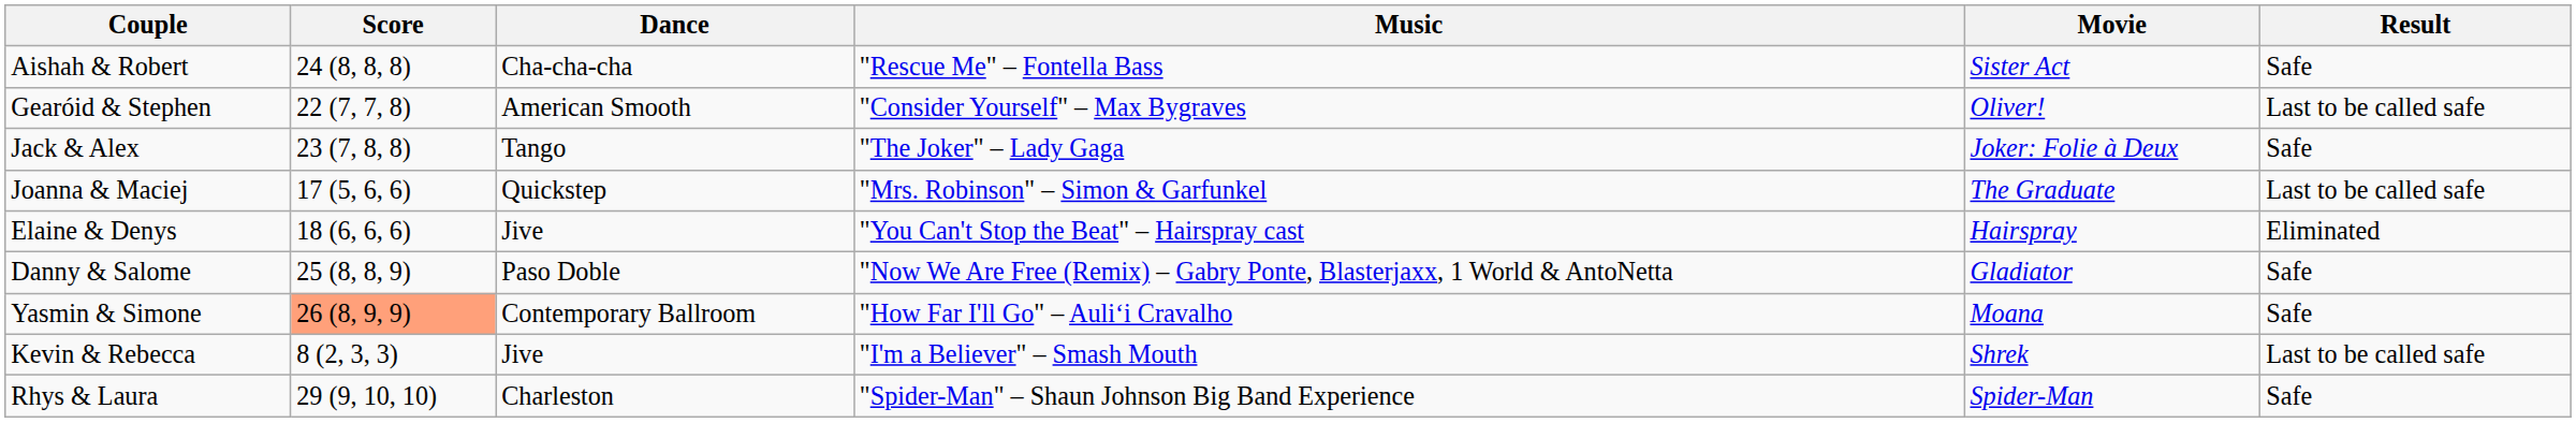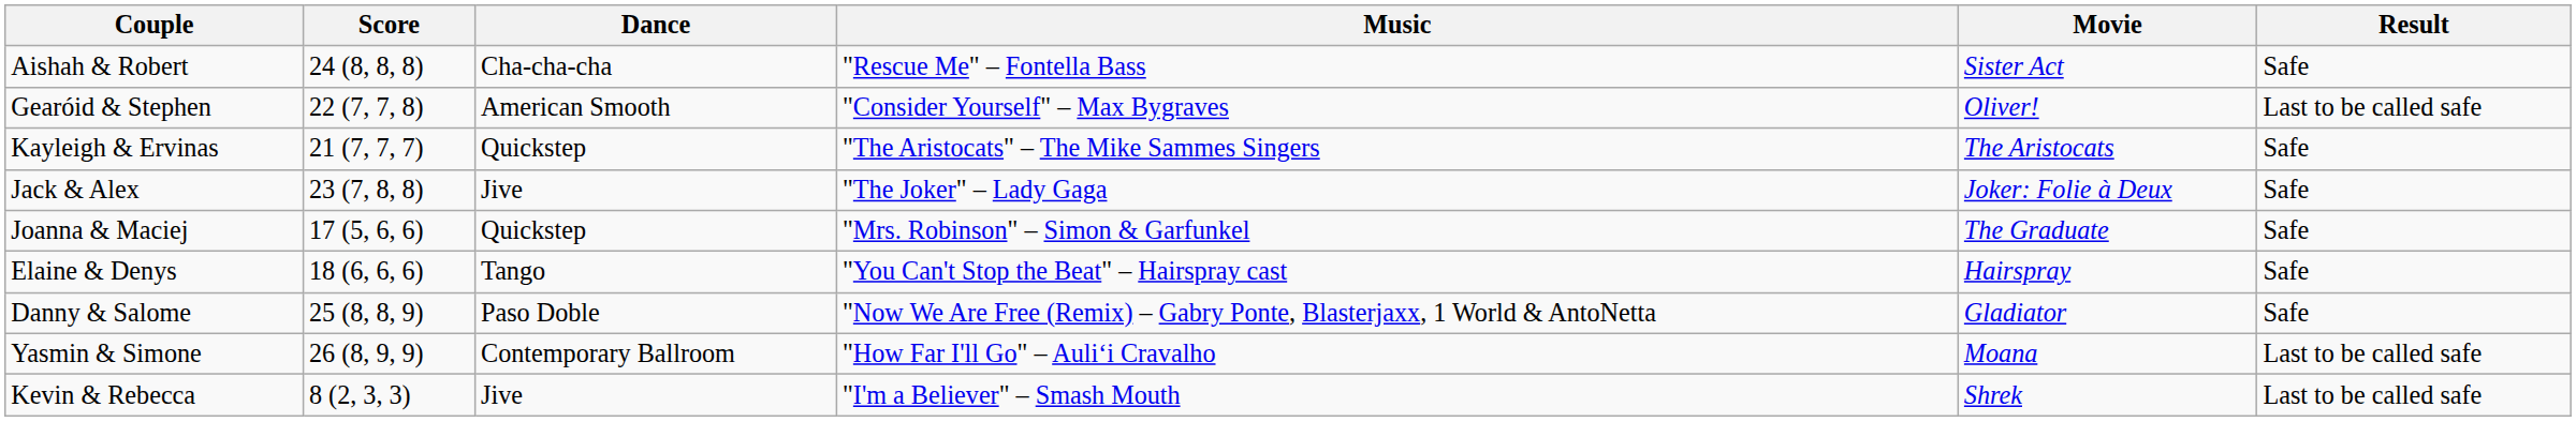+ row: Kayleigh & Ervinas | 21 (7, 7, 7) | Quickstep | "The Aristocats" – The Mike Sammes Singers | The Aristocats | Safe
Jack & Alex | Dance: Tango -> Jive
Joanna & Maciej | Result: Last to be called safe -> Safe
Elaine & Denys | Dance: Jive -> Tango
Elaine & Denys | Result: Eliminated -> Safe
Yasmin & Simone | Score: lightsalmon background -> no background
Yasmin & Simone | Result: Safe -> Last to be called safe
- row: Rhys & Laura | 29 (9, 10, 10) | Charleston | "Spider-Man" – Shaun Johnson Big Band Experience | Spider-Man | Safe
